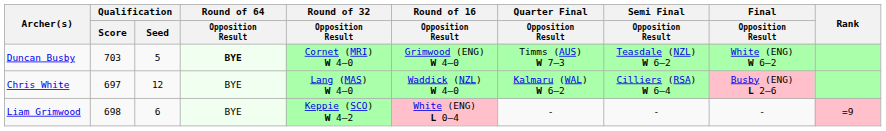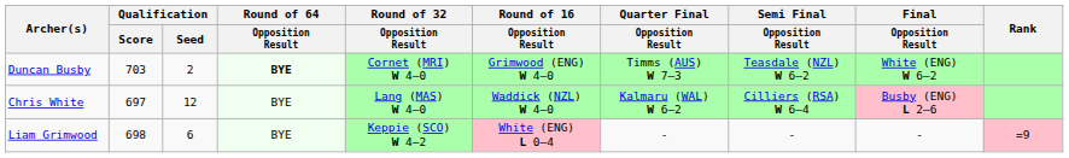Duncan Busby | Qualification / Seed: 5 -> 2
